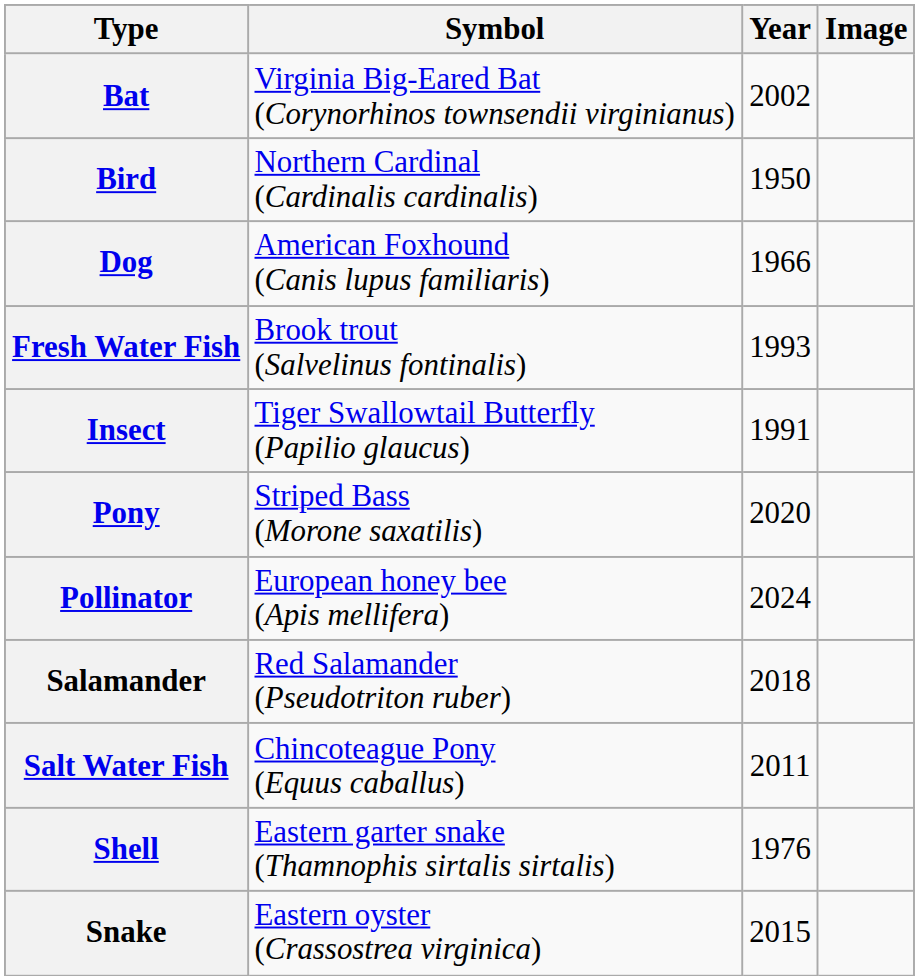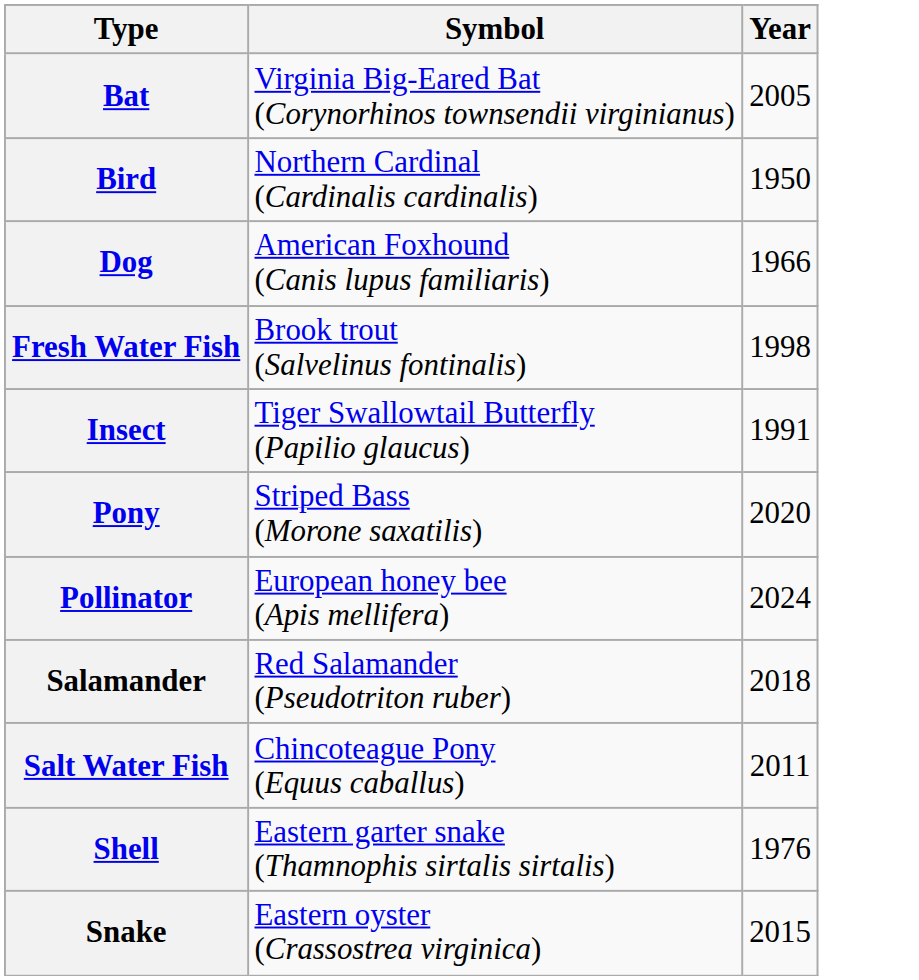- column: Image
Bat | Year: 2002 -> 2005
Fresh Water Fish | Year: 1993 -> 1998
